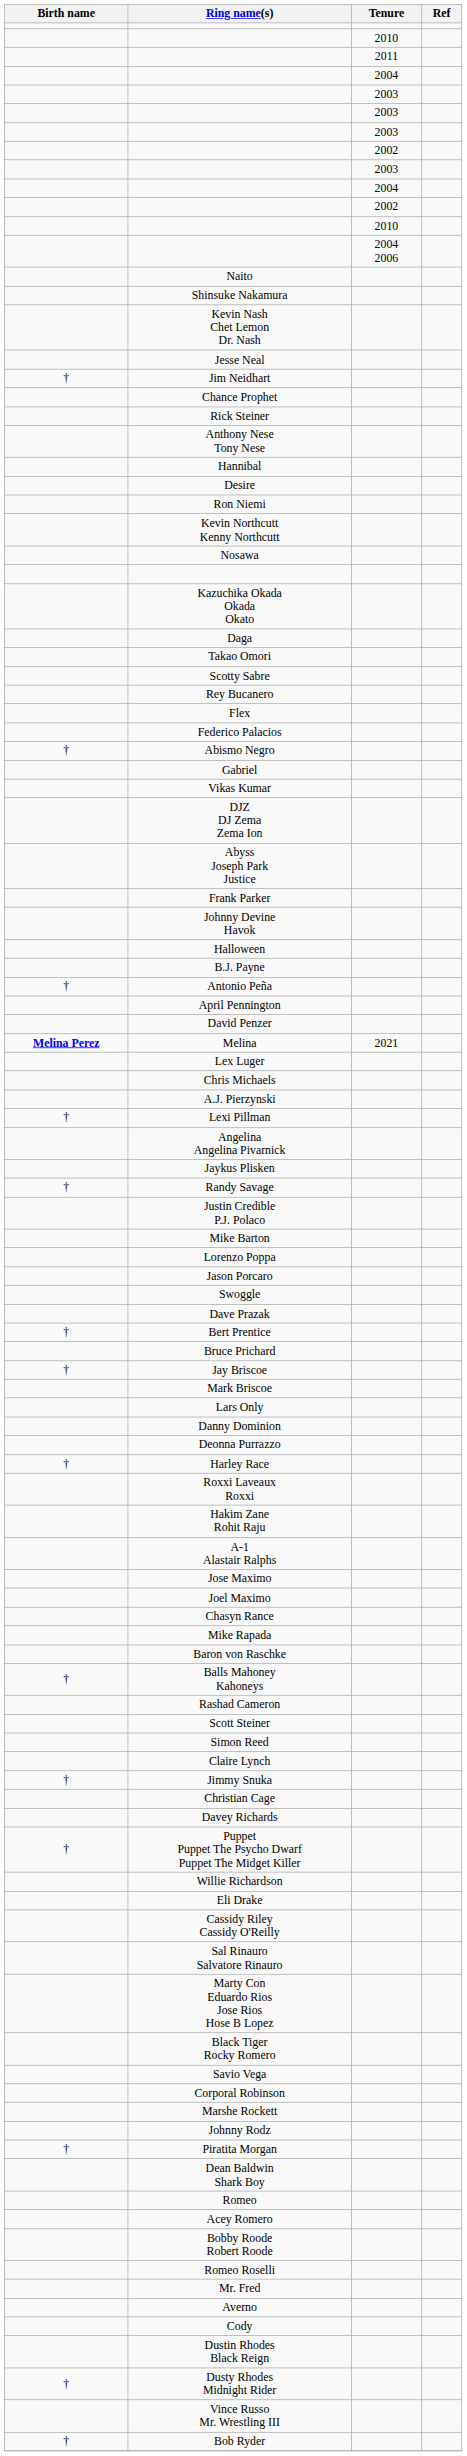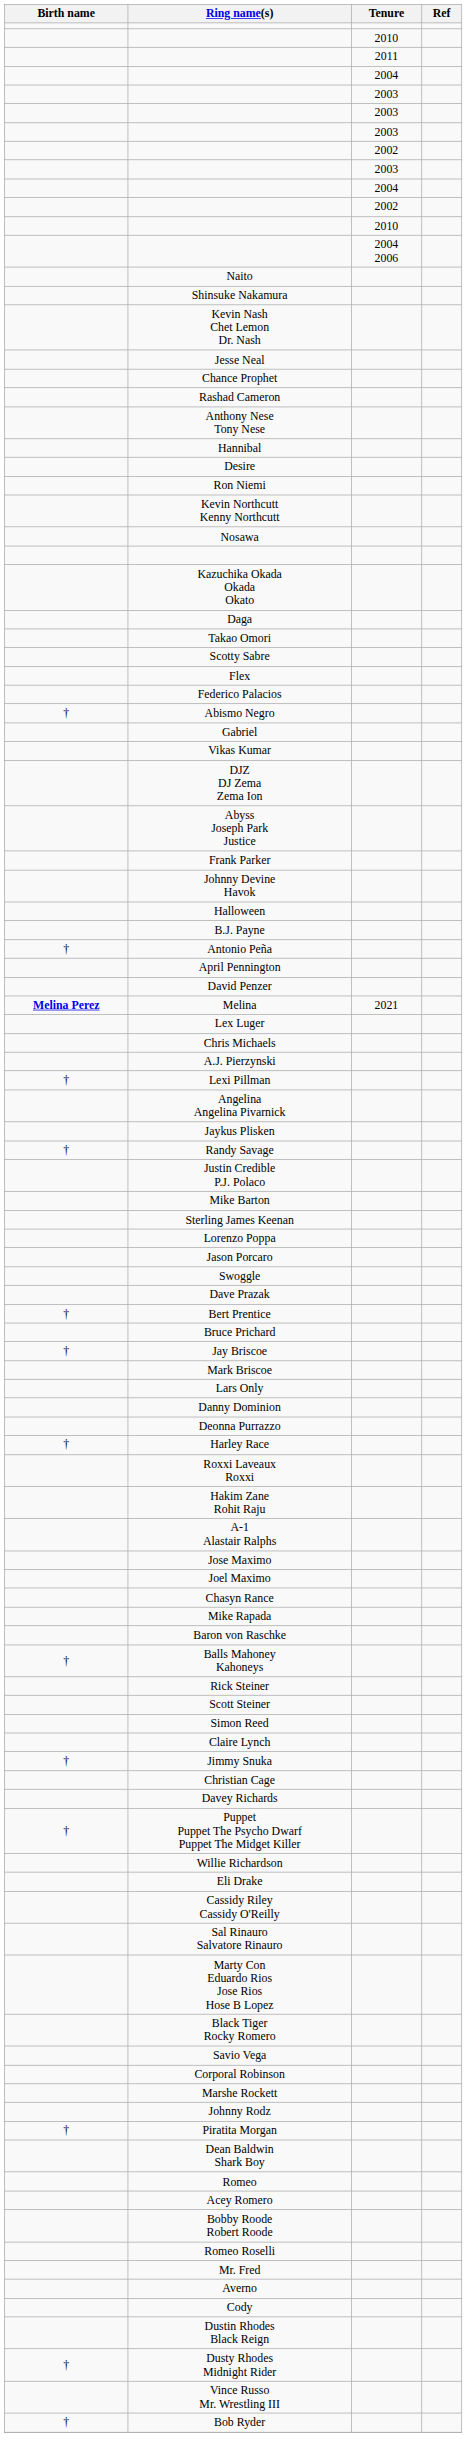- row: † | Jim Neidhart
rows swapped: Rashad Cameron <-> Rick Steiner
- row: Rey Bucanero
+ row: Sterling James Keenan
